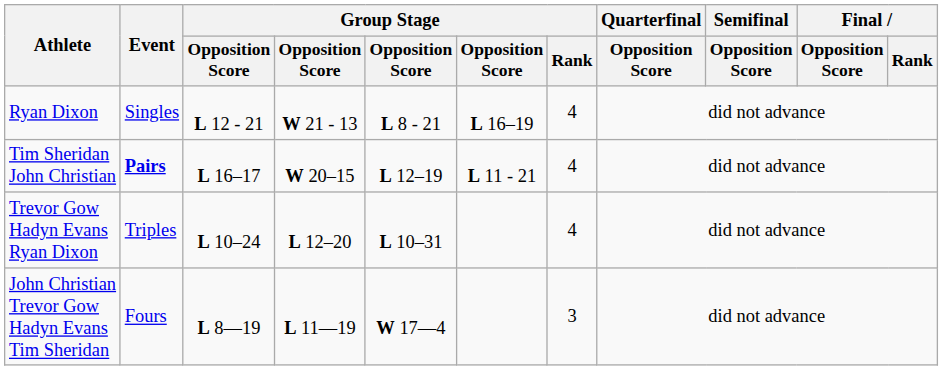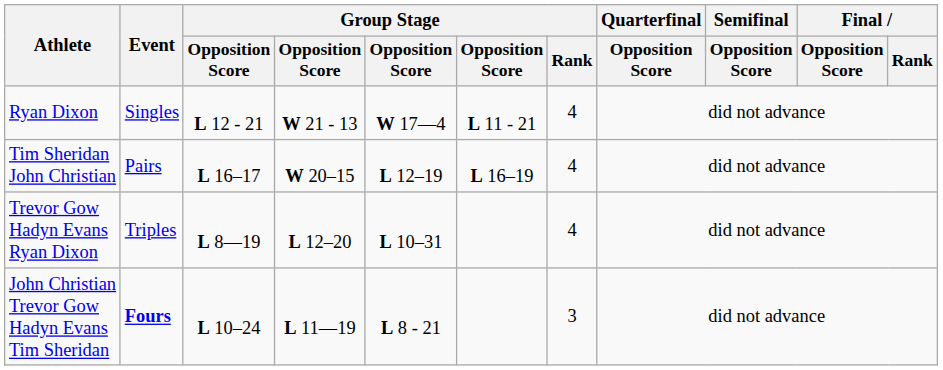Ryan Dixon | column 5: L 8 - 21 -> W 17―4
Ryan Dixon | column 6: L 16–19 -> L 11 - 21
Tim Sheridan John Christian | Event: bold -> normal
Tim Sheridan John Christian | column 6: L 11 - 21 -> L 16–19
Trevor Gow Hadyn Evans Ryan Dixon | column 3: L 10–24 -> L 8―19
John Christian Trevor Gow Hadyn Evans Tim Sheridan | Event: normal -> bold
John Christian Trevor Gow Hadyn Evans Tim Sheridan | column 3: L 8―19 -> L 10–24
John Christian Trevor Gow Hadyn Evans Tim Sheridan | column 5: W 17―4 -> L 8 - 21
